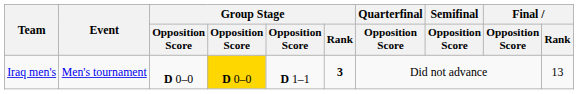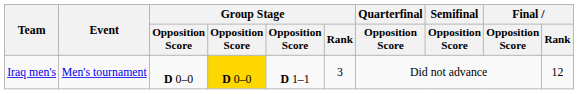Iraq men's | Group Stage / Rank: bold -> normal
Iraq men's | Final / Rank: 13 -> 12
